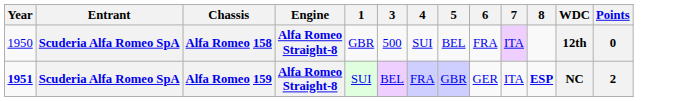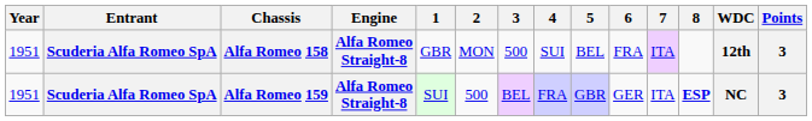+ column: 2 | MON | 500
Alfa Romeo 158 | Year: 1950 -> 1951
Alfa Romeo 158 | Points: 0 -> 3
Alfa Romeo 159 | Year: bold -> normal
Alfa Romeo 159 | Points: 2 -> 3
